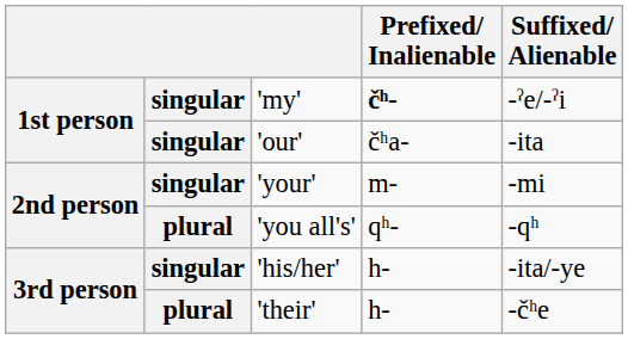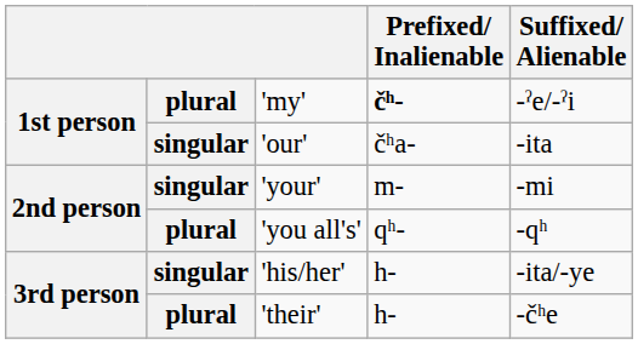'my' | column 2: singular -> plural
